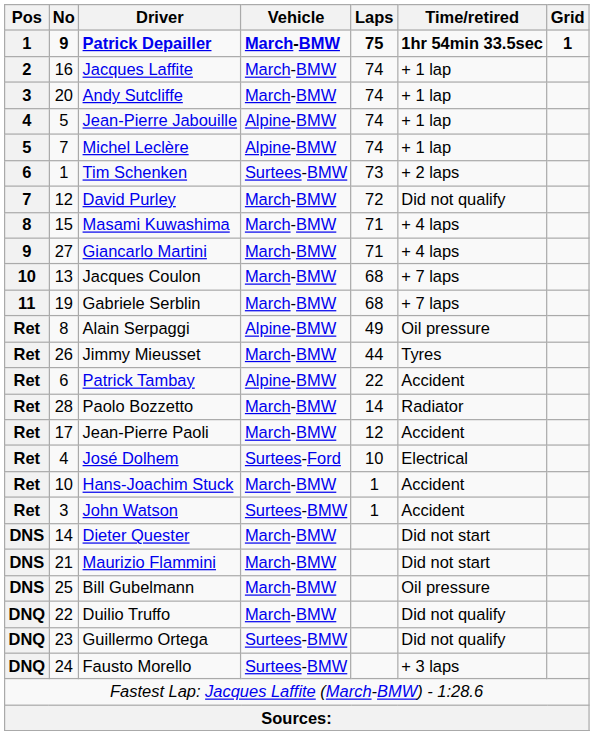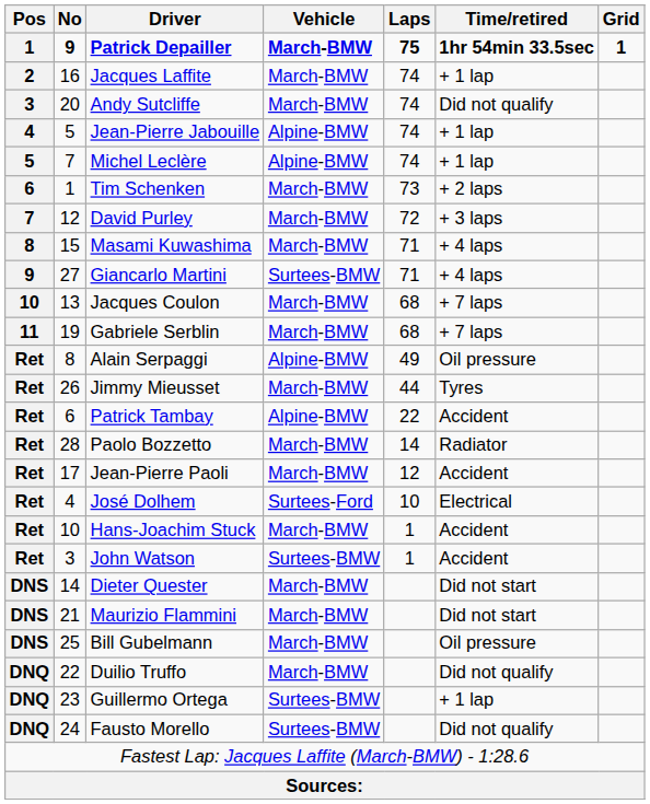Andy Sutcliffe | Time/retired: + 1 lap -> Did not qualify
Tim Schenken | Vehicle: Surtees-BMW -> March-BMW
David Purley | Time/retired: Did not qualify -> + 3 laps
Giancarlo Martini | Vehicle: March-BMW -> Surtees-BMW
Guillermo Ortega | Time/retired: Did not qualify -> + 1 lap
Fausto Morello | Time/retired: + 3 laps -> Did not qualify
